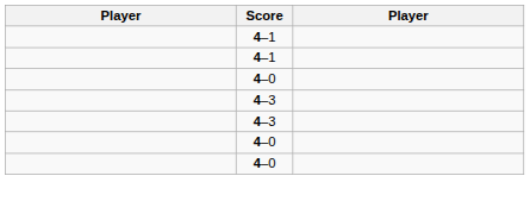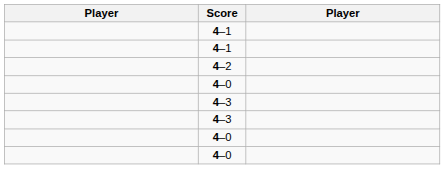+ row: 4–2
